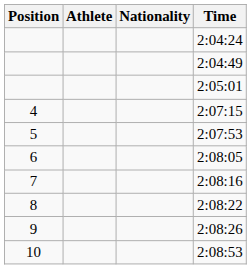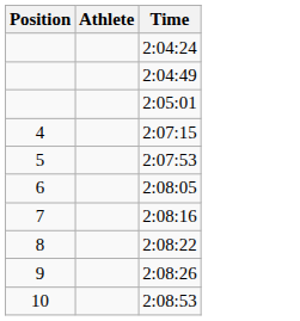- column: Nationality
